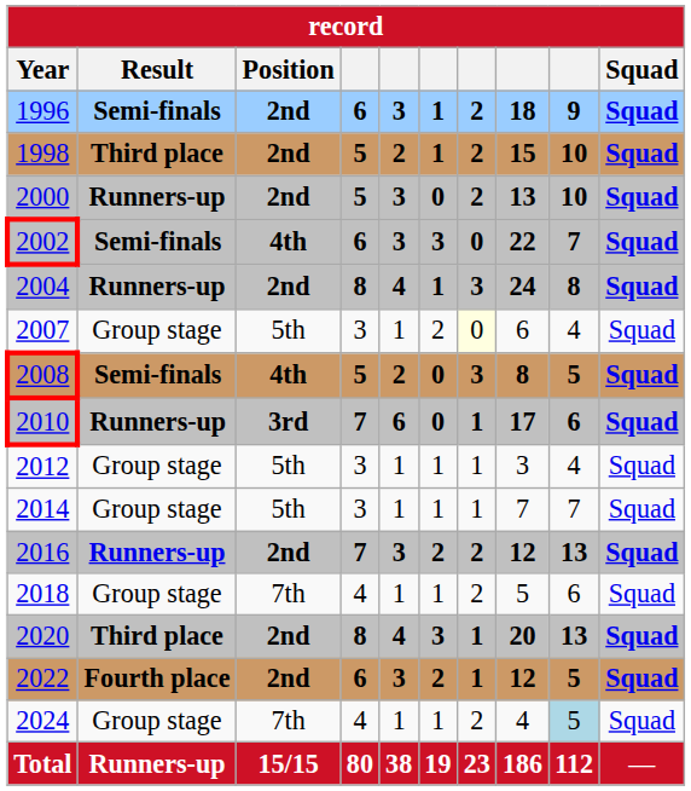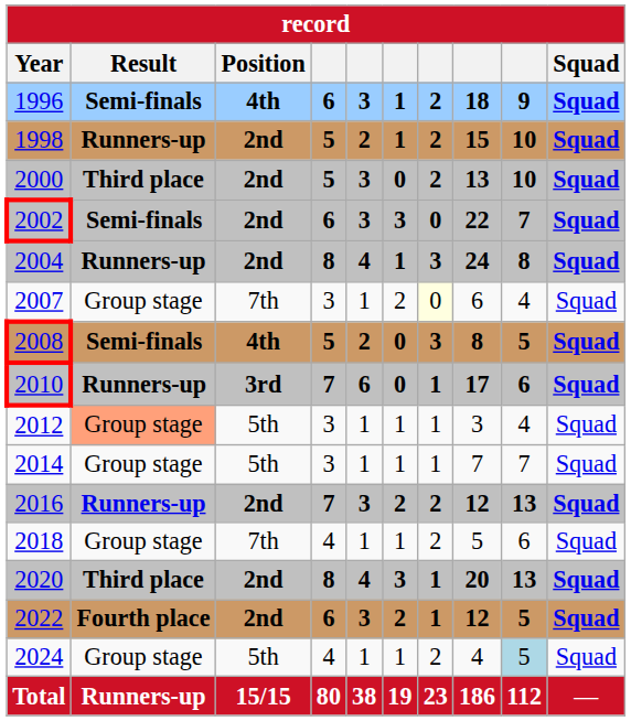1996 | Position: 2nd -> 4th
1998 | Result: Third place -> Runners-up
2000 | Result: Runners-up -> Third place
2002 | Position: 4th -> 2nd
2007 | Position: 5th -> 7th
2012 | Result: no background -> lightsalmon background
2024 | Position: 7th -> 5th
